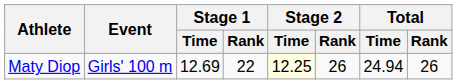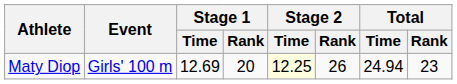Maty Diop | Stage 1 / Rank: 22 -> 20
Maty Diop | Total / Rank: 26 -> 23
